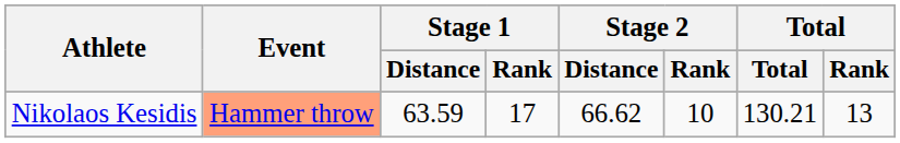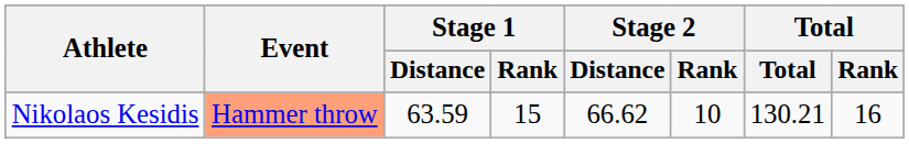Nikolaos Kesidis | Stage 1 / Rank: 17 -> 15
Nikolaos Kesidis | Total / Rank: 13 -> 16
